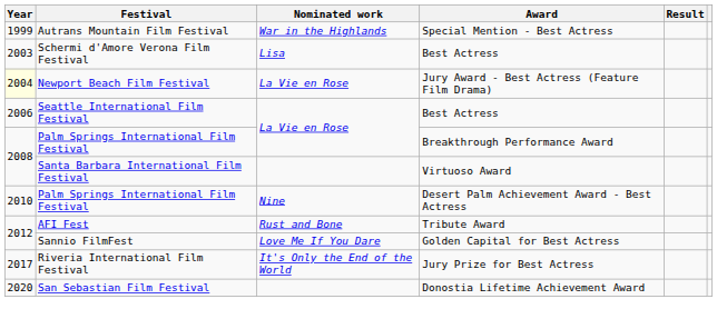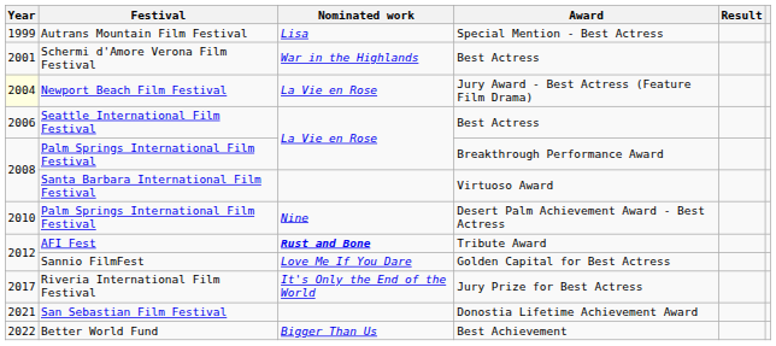Autrans Mountain Film Festival | Nominated work: War in the Highlands -> Lisa
Schermi d'Amore Verona Film Festival | Year: 2003 -> 2001
Schermi d'Amore Verona Film Festival | Nominated work: Lisa -> War in the Highlands
AFI Fest | Nominated work: normal -> bold
San Sebastian Film Festival | Year: 2020 -> 2021
+ row: 2022 | Better World Fund | Bigger Than Us | Best Achievement
